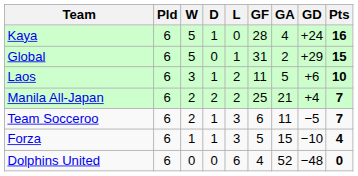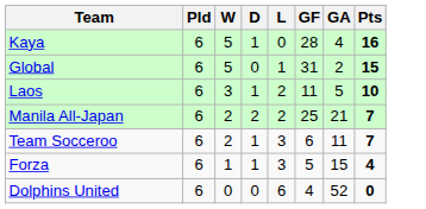- column: GD | +24 | +29 | +6 | +4 | −5 | −10 | −48
